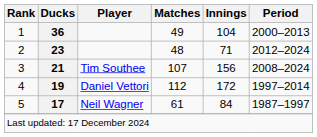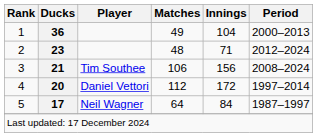3 | Matches: 107 -> 106
4 | Ducks: 19 -> 20
5 | Matches: 61 -> 64
